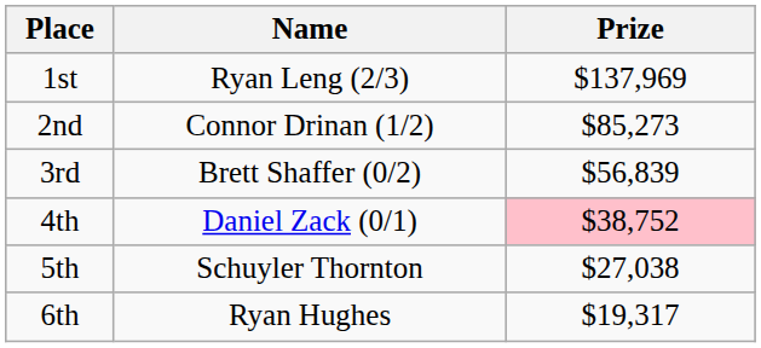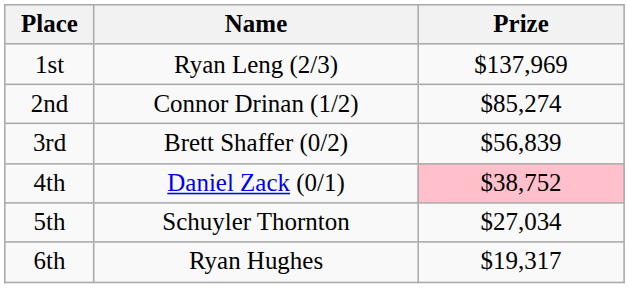2nd | Prize: $85,273 -> $85,274
5th | Prize: $27,038 -> $27,034
